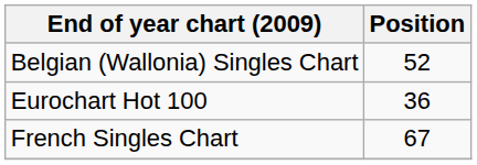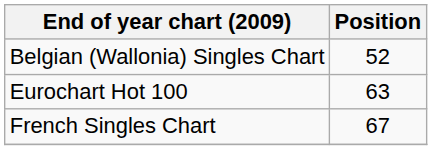Eurochart Hot 100 | Position: 36 -> 63
